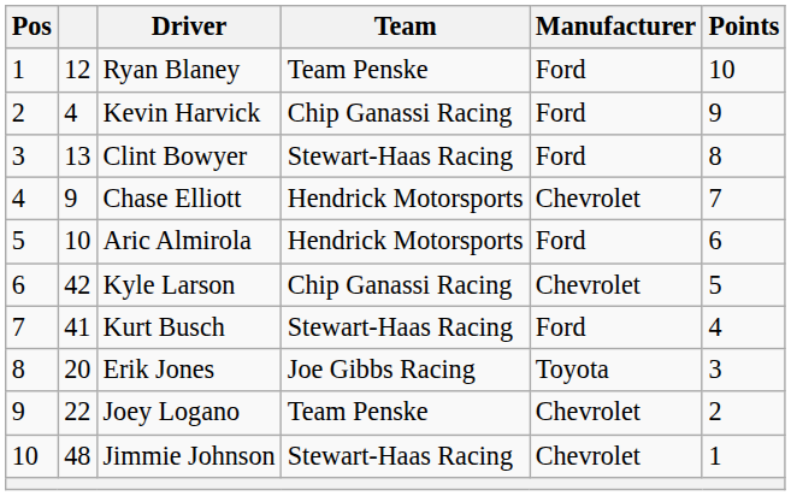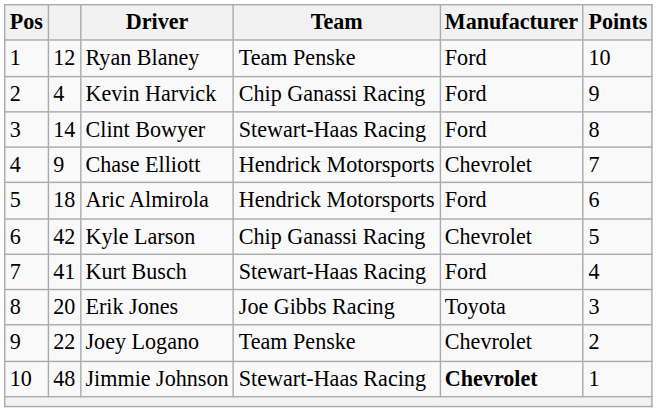Clint Bowyer | column 2: 13 -> 14
Aric Almirola | column 2: 10 -> 18
Jimmie Johnson | Manufacturer: normal -> bold
